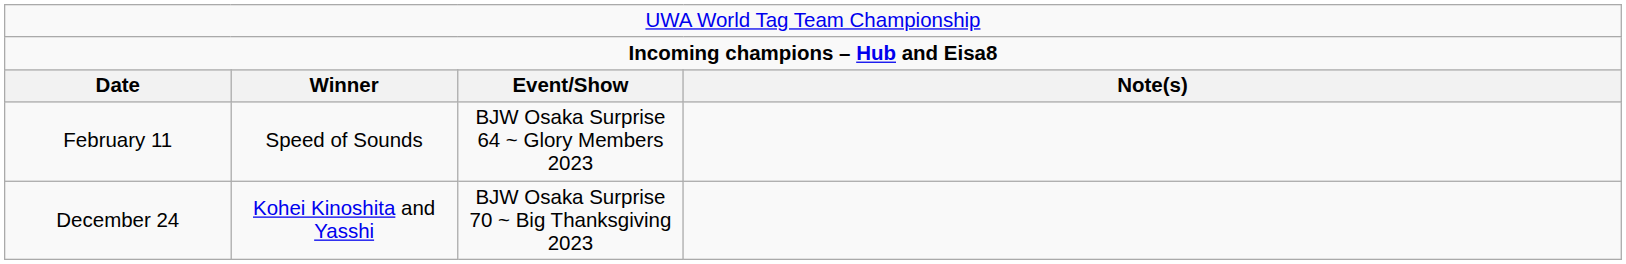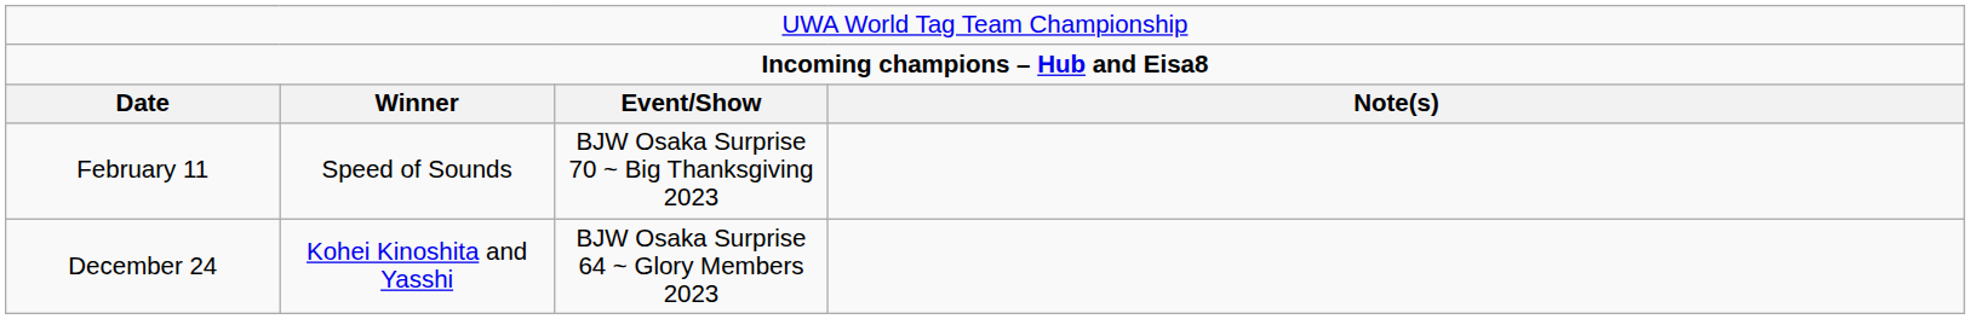February 11 | column 3: BJW Osaka Surprise 64 ~ Glory Members 2023 -> BJW Osaka Surprise 70 ~ Big Thanksgiving 2023
December 24 | column 3: BJW Osaka Surprise 70 ~ Big Thanksgiving 2023 -> BJW Osaka Surprise 64 ~ Glory Members 2023
